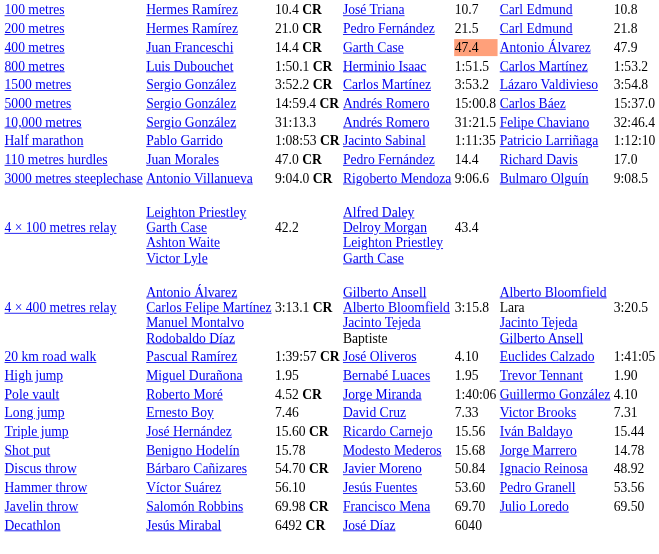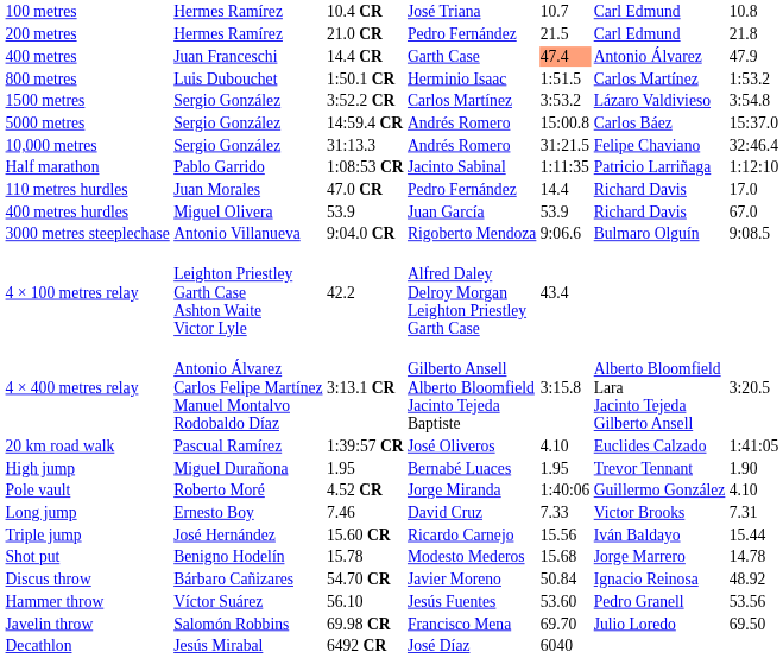+ row: 400 metres hurdles | Miguel Olivera | 53.9 | Juan García | 53.9 | Richard Davis | 67.0
